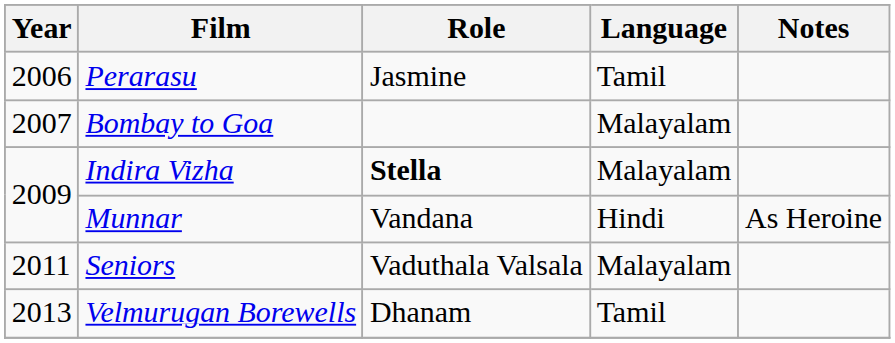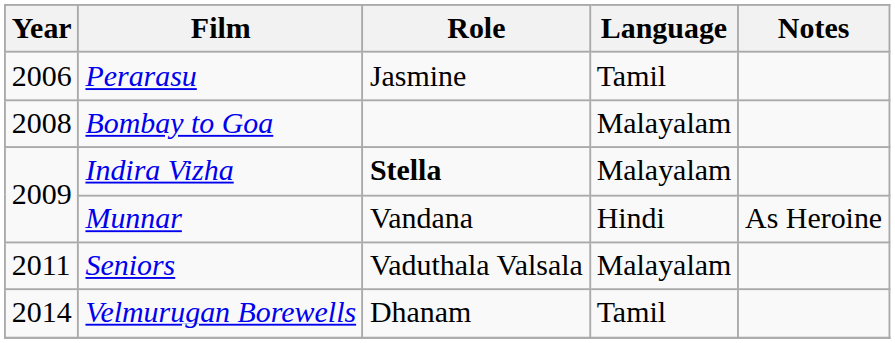Bombay to Goa | Year: 2007 -> 2008
Velmurugan Borewells | Year: 2013 -> 2014
